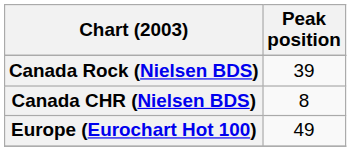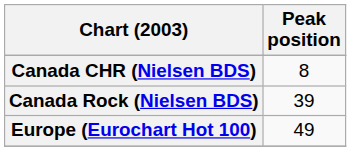rows swapped: Canada CHR (Nielsen BDS) <-> Canada Rock (Nielsen BDS)
